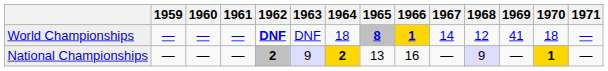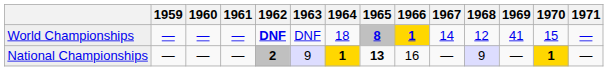World Championships | 1970: 18 -> 15
National Championships | 1964: 2 -> 1
National Championships | 1965: normal -> bold
